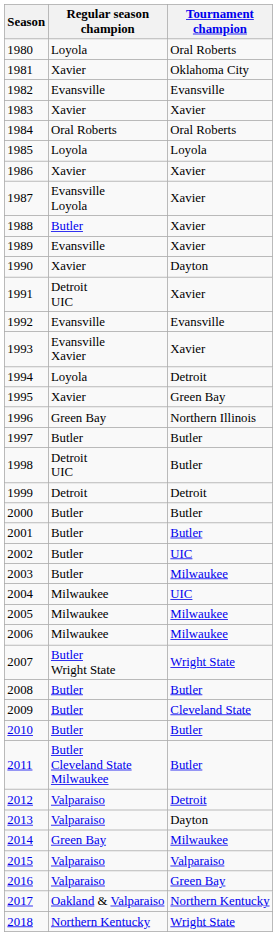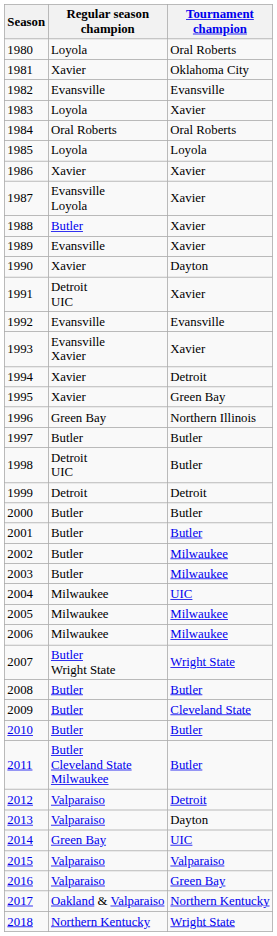1983 | Regular season champion: Xavier -> Loyola
1994 | Regular season champion: Loyola -> Xavier
2002 | Tournament champion: UIC -> Milwaukee
2014 | Tournament champion: Milwaukee -> UIC
